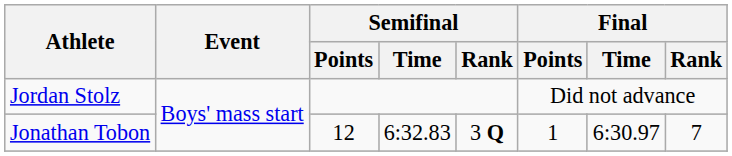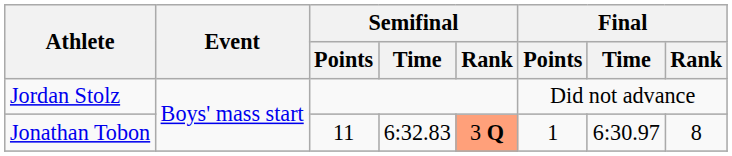Jonathan Tobon | Semifinal / Points: 12 -> 11
Jonathan Tobon | Semifinal / Rank: no background -> lightsalmon background
Jonathan Tobon | Final / Rank: 7 -> 8
